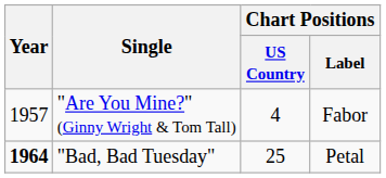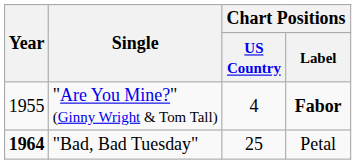"Are You Mine?" (Ginny Wright & Tom Tall) | Year: 1957 -> 1955
"Are You Mine?" (Ginny Wright & Tom Tall) | Chart Positions / Label: normal -> bold
